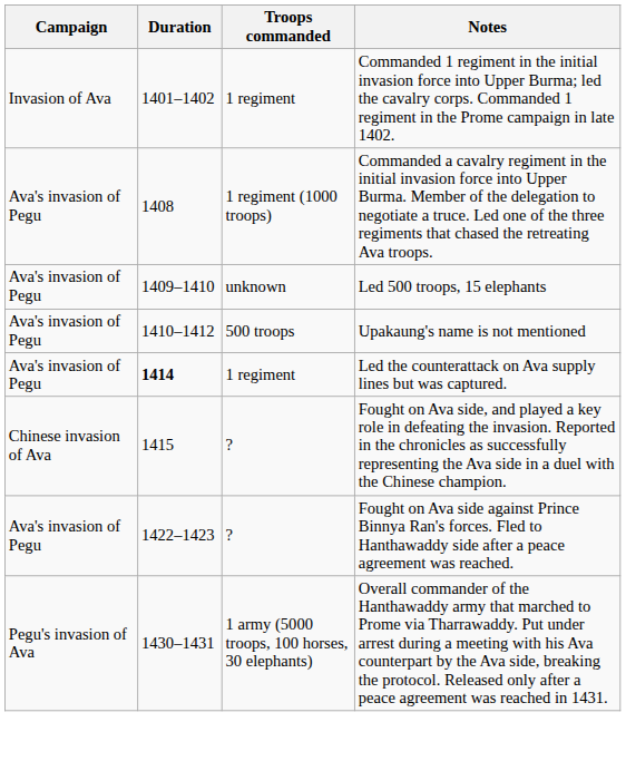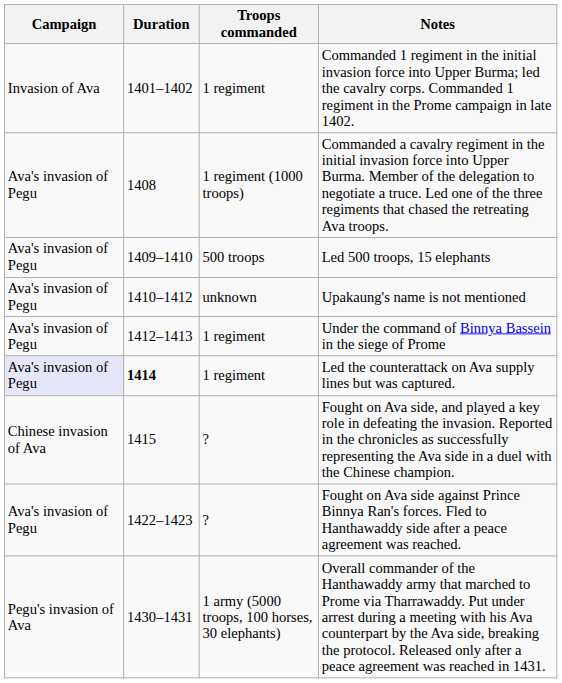Led 500 troops, 15 elephants | Troops commanded: unknown -> 500 troops
Upakaung's name is not mentioned | Troops commanded: 500 troops -> unknown
+ row: Ava's invasion of Pegu | 1412–1413 | 1 regiment | Under the command of Binnya Bassein in the siege of Prome
Led the counterattack on Ava supply lines but was captured. | Campaign: no background -> lavender background
